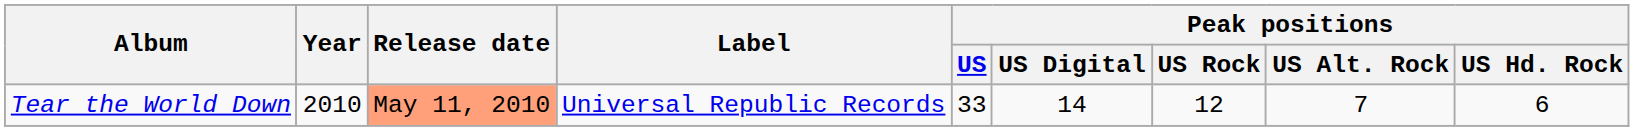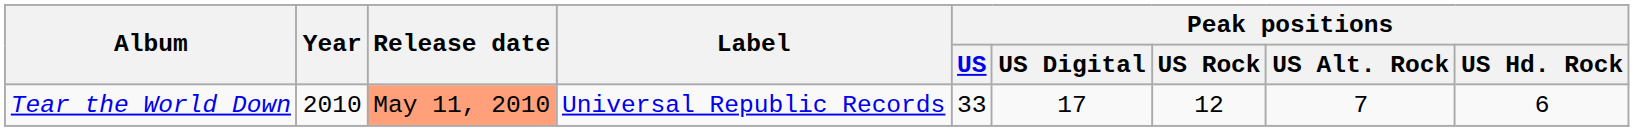Tear the World Down | Peak positions / US Digital: 14 -> 17
